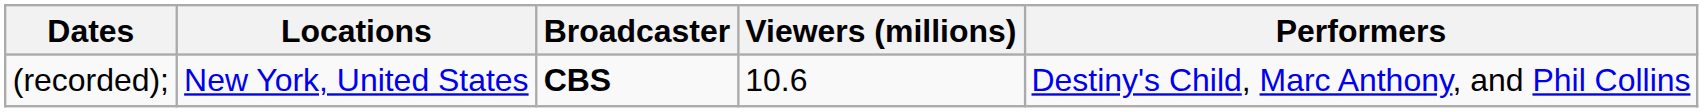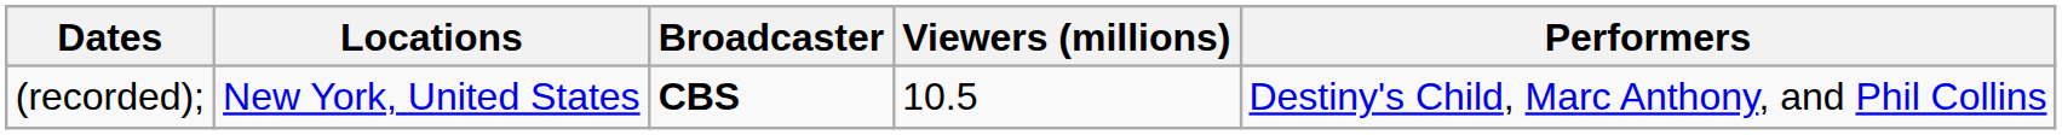(recorded); | Viewers (millions): 10.6 -> 10.5
